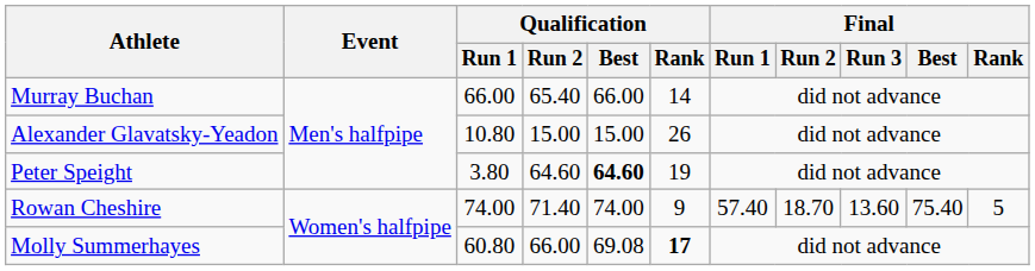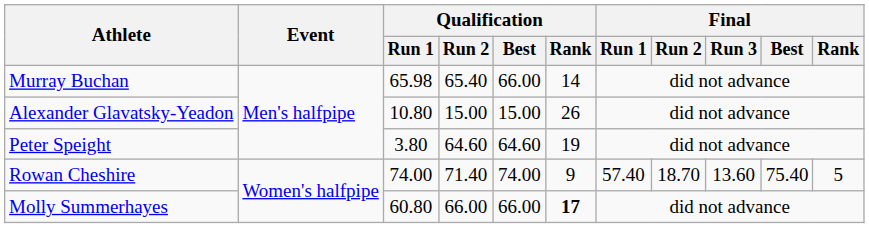Murray Buchan | Qualification / Run 1: 66.00 -> 65.98
Peter Speight | Qualification / Best: bold -> normal
Molly Summerhayes | Qualification / Best: 69.08 -> 66.00
